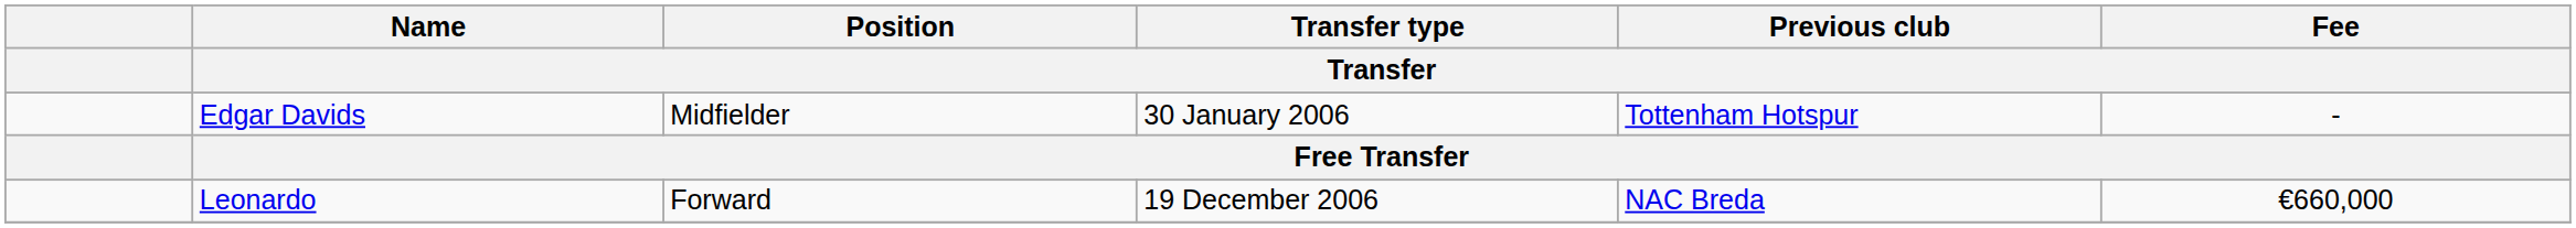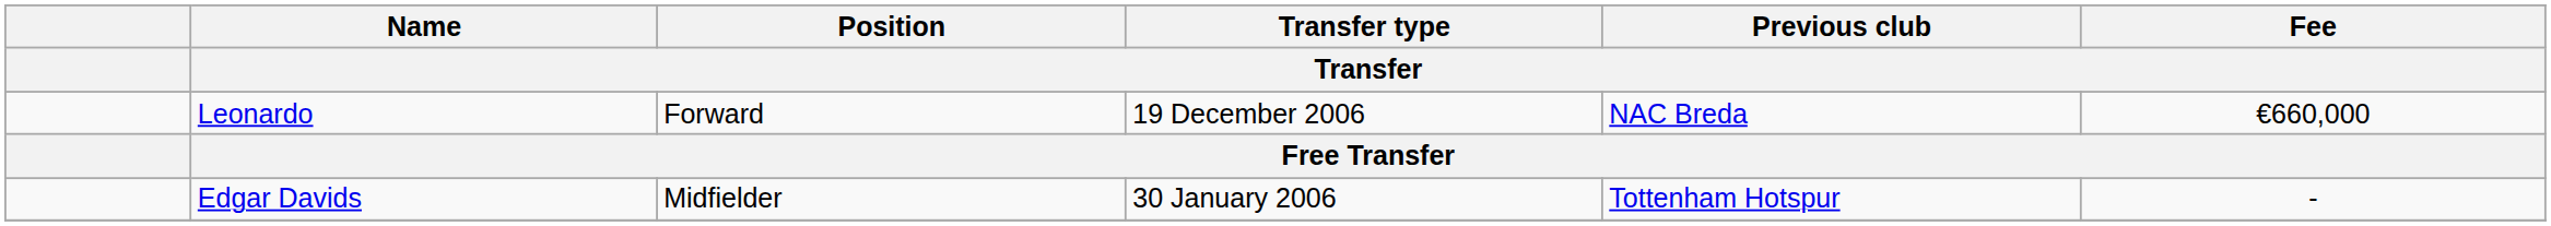rows swapped: Leonardo <-> Edgar Davids
